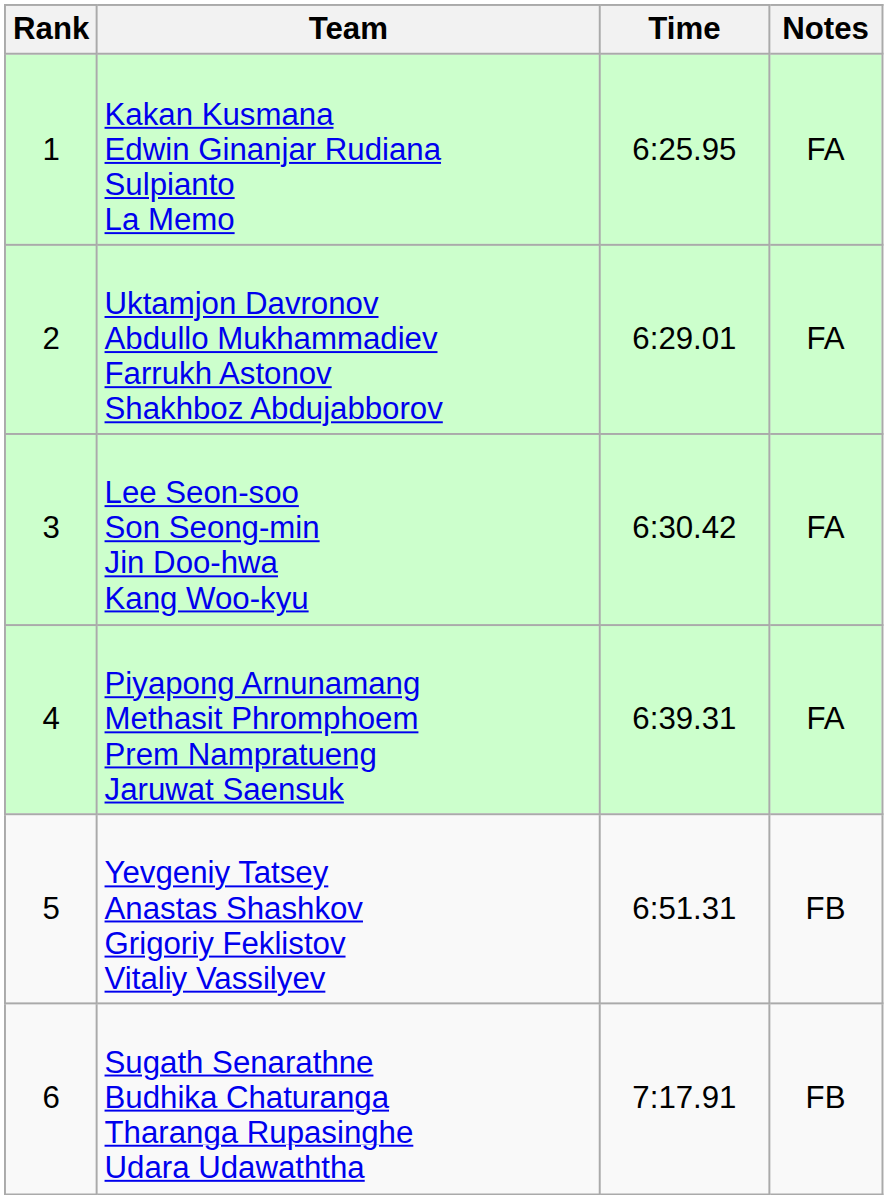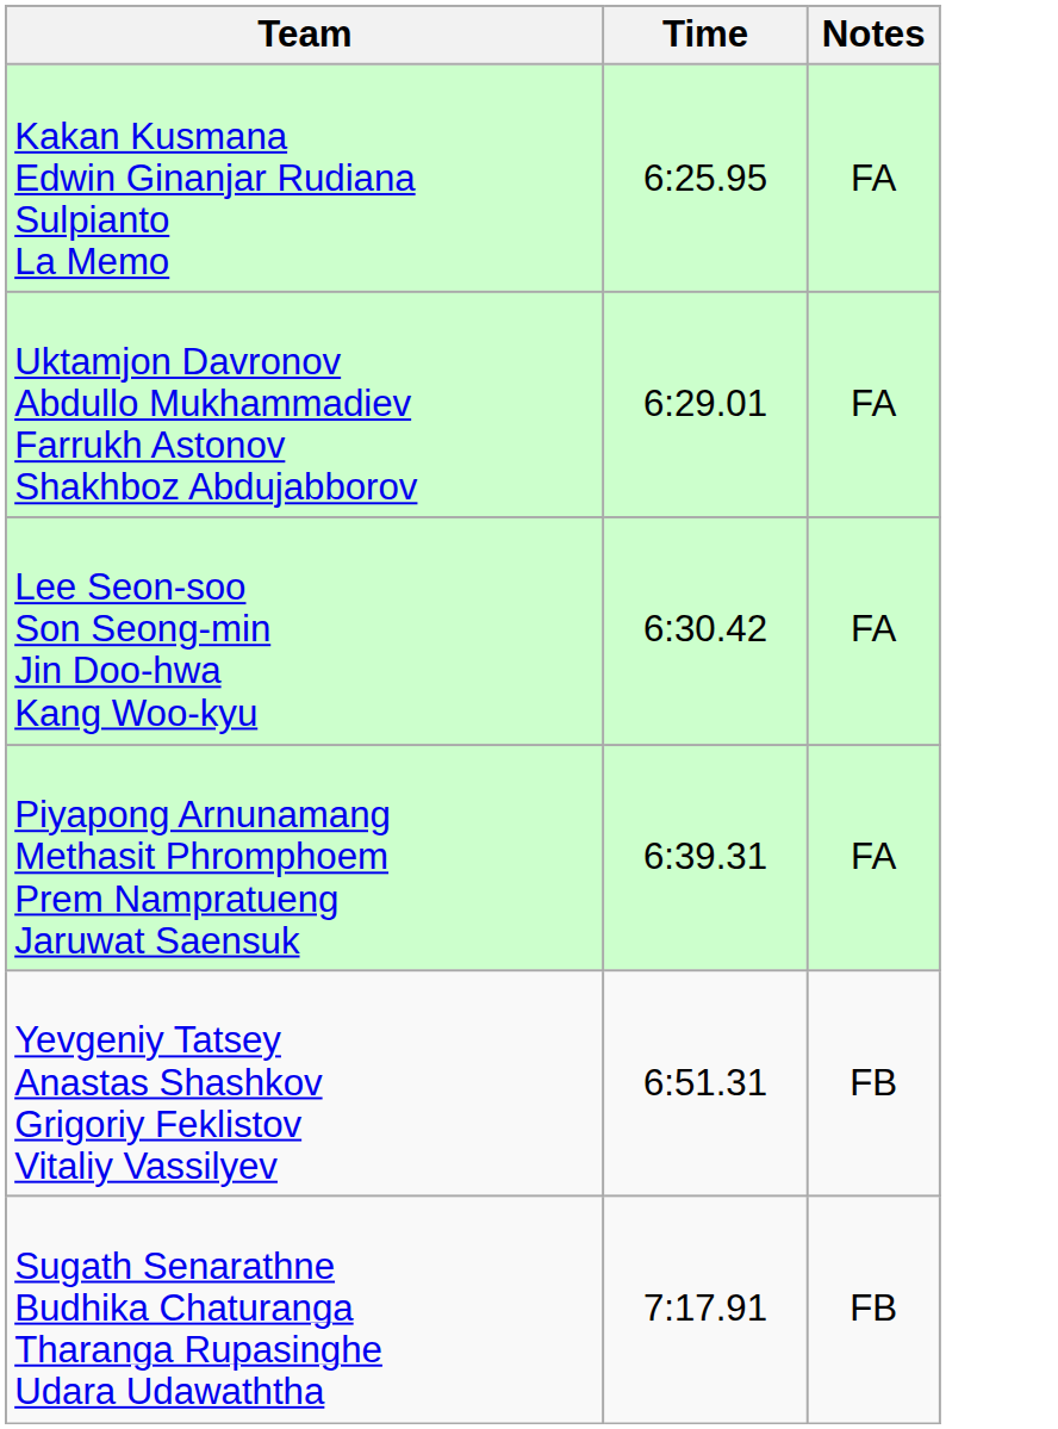- column: Rank | 1 | 2 | 3 | 4 | 5 | 6
